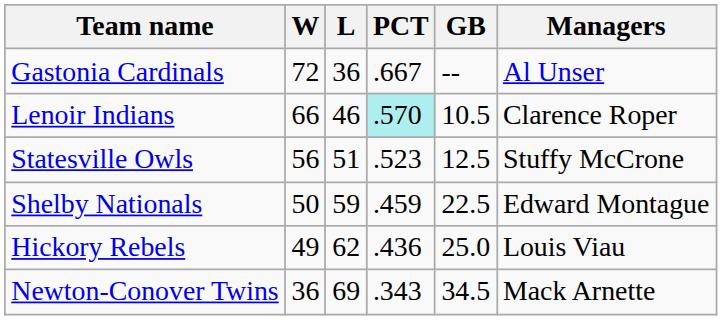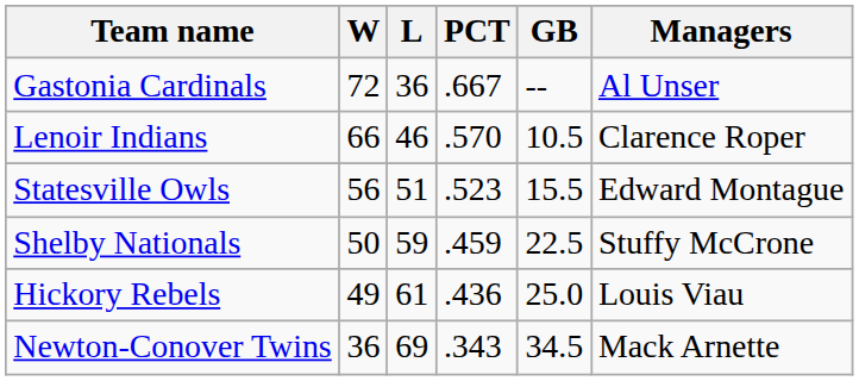Lenoir Indians | PCT: paleturquoise background -> no background
Statesville Owls | GB: 12.5 -> 15.5
Statesville Owls | Managers: Stuffy McCrone -> Edward Montague
Shelby Nationals | Managers: Edward Montague -> Stuffy McCrone
Hickory Rebels | L: 62 -> 61
